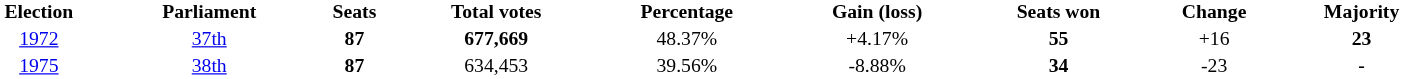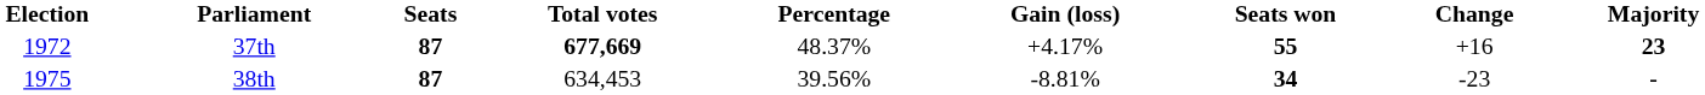38th | Gain (loss): -8.88% -> -8.81%
